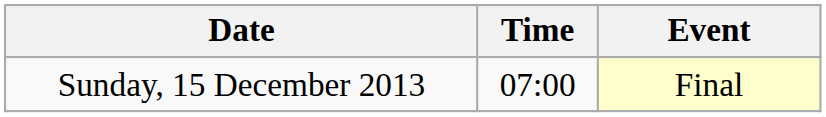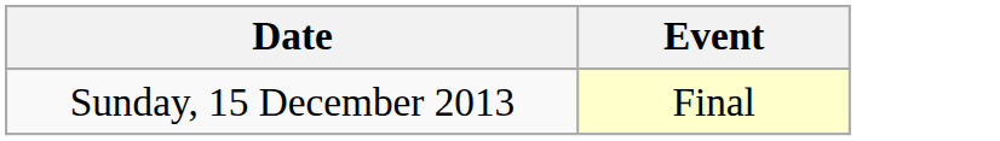- column: Time | 07:00
